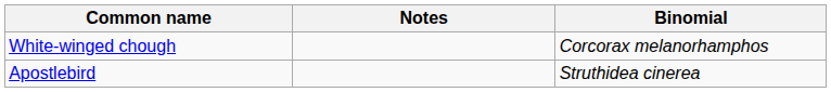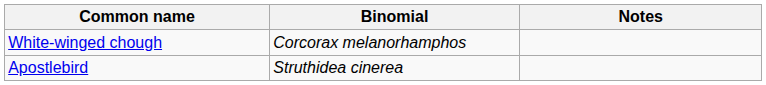columns swapped: Binomial <-> Notes
